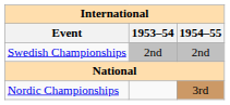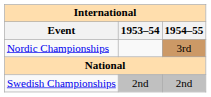rows swapped: Nordic Championships <-> Swedish Championships
